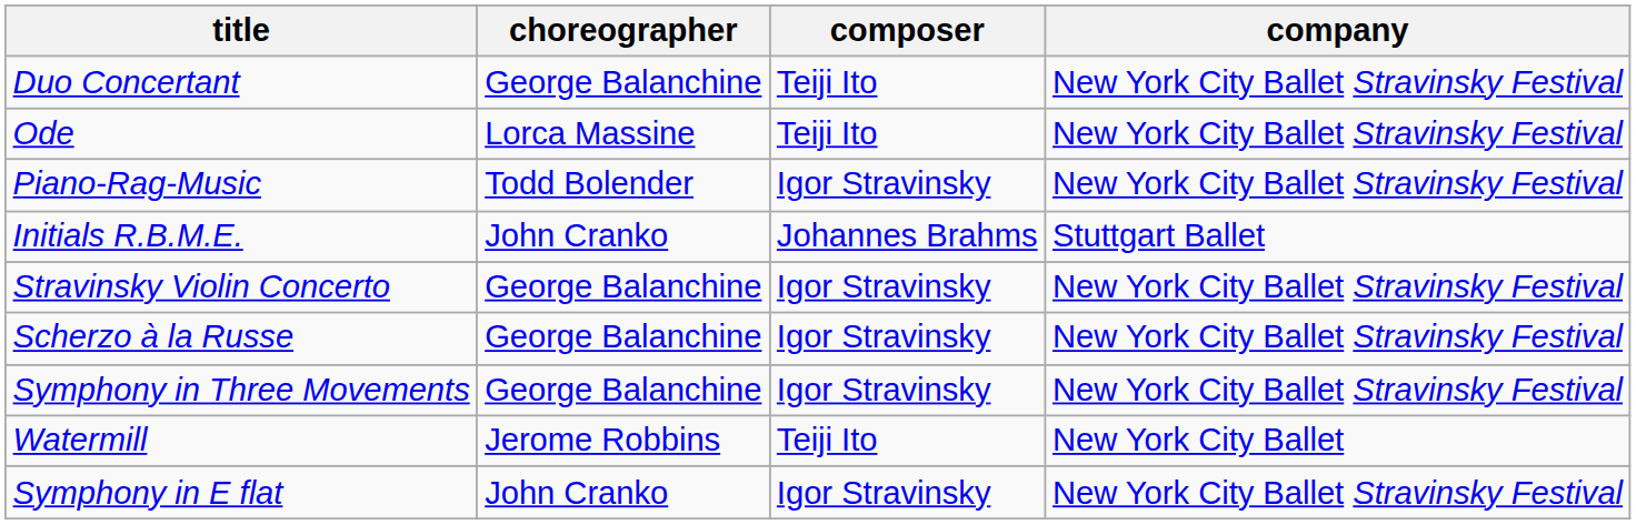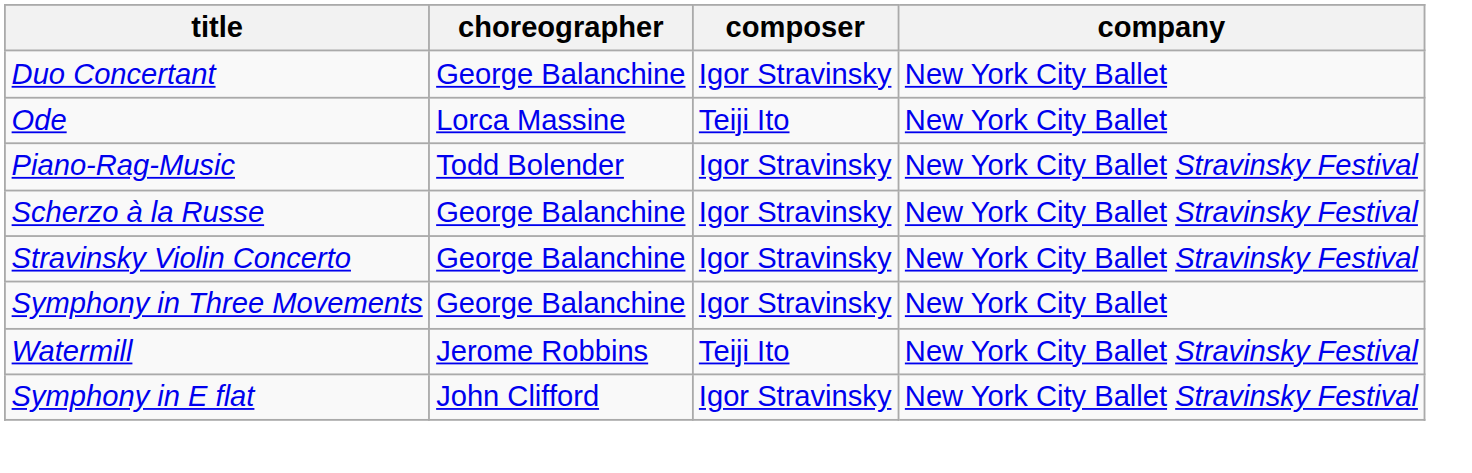Duo Concertant | composer: Teiji Ito -> Igor Stravinsky
Duo Concertant | company: New York City Ballet Stravinsky Festival -> New York City Ballet
Ode | company: New York City Ballet Stravinsky Festival -> New York City Ballet
- row: Initials R.B.M.E. | John Cranko | Johannes Brahms | Stuttgart Ballet
rows swapped: Scherzo à la Russe <-> Stravinsky Violin Concerto
Symphony in Three Movements | company: New York City Ballet Stravinsky Festival -> New York City Ballet
Watermill | company: New York City Ballet -> New York City Ballet Stravinsky Festival
Symphony in E flat | choreographer: John Cranko -> John Clifford
